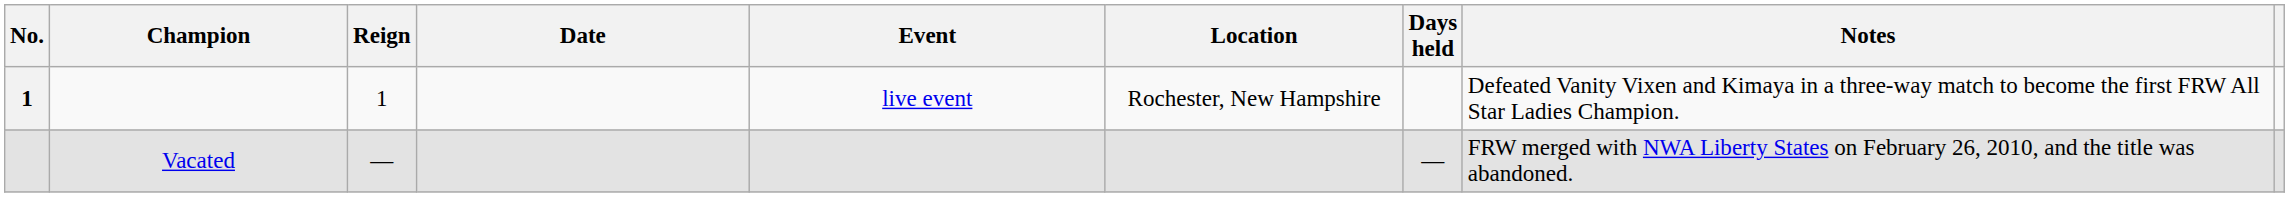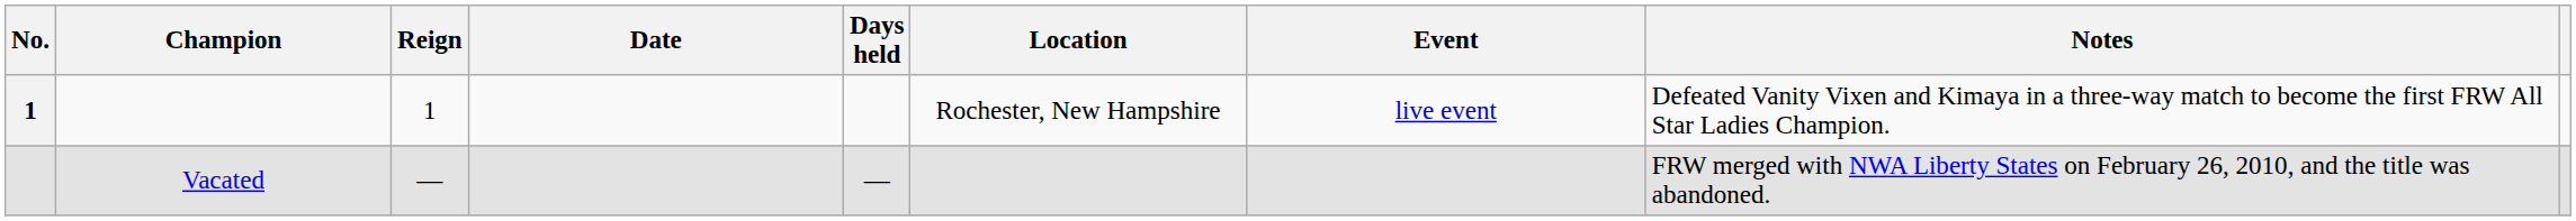columns swapped: Days held <-> Event
